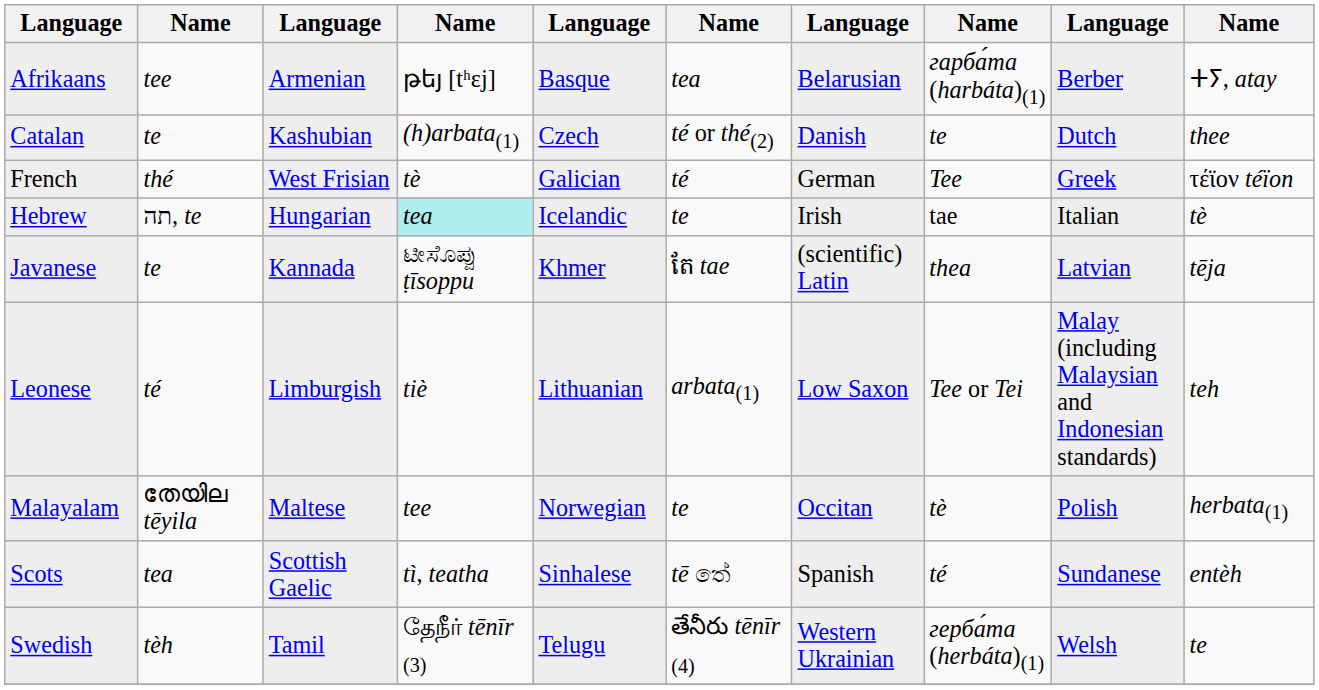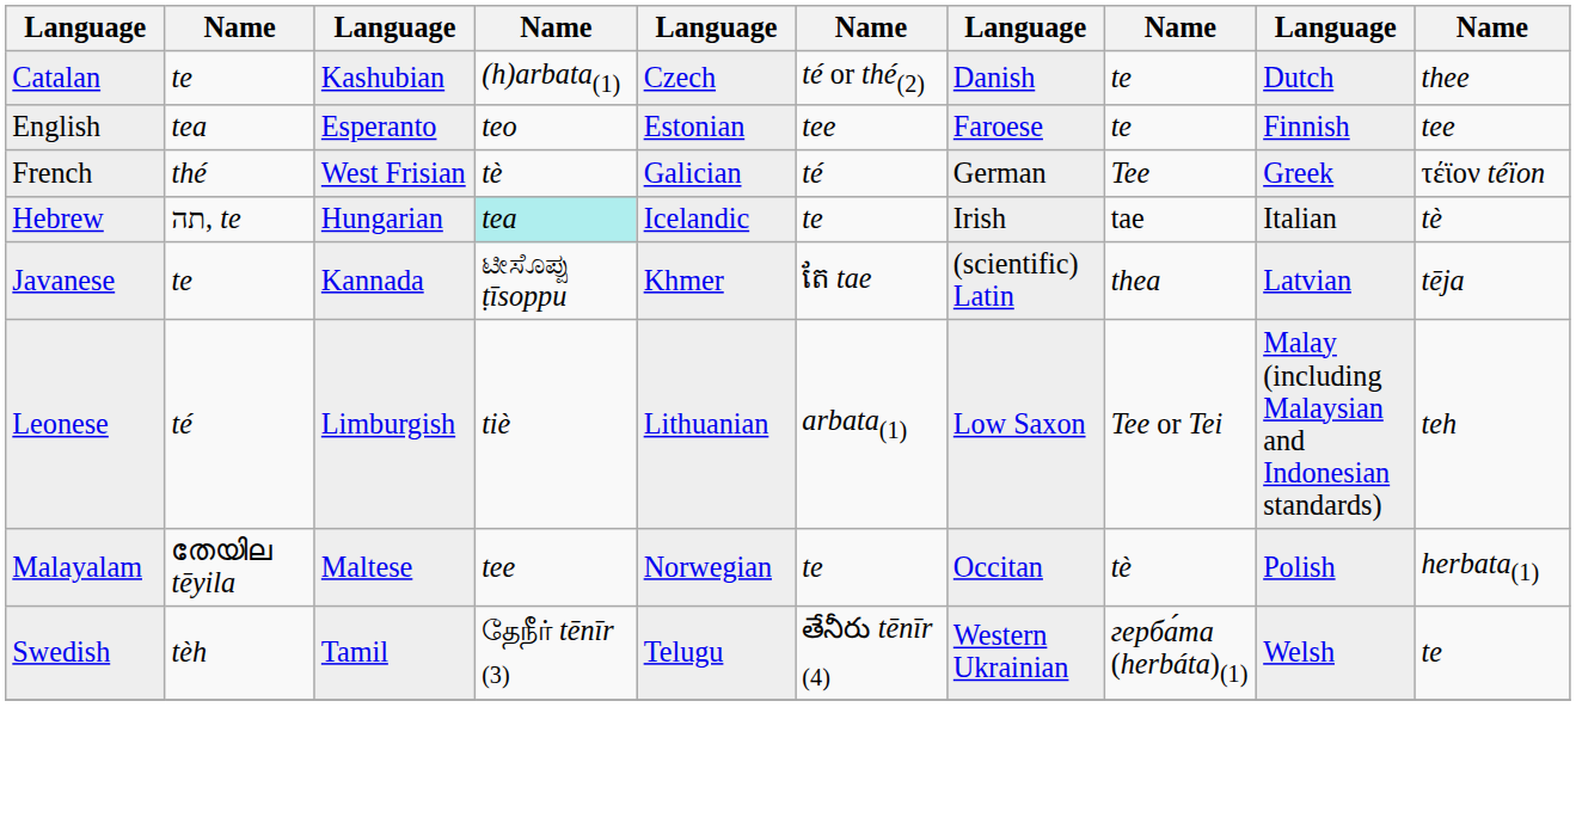- row: Afrikaans | tee | Armenian | թեյ [tʰɛj] | Basque | tea | Belarusian | гарба́та (harbáta)(1) | Berber | ⵜⵢ, atay
+ row: English | tea | Esperanto | teo | Estonian | tee | Faroese | te | Finnish | tee
- row: Scots | tea | Scottish Gaelic | tì, teatha | Sinhalese | tē තේ | Spanish | té | Sundanese | entèh
